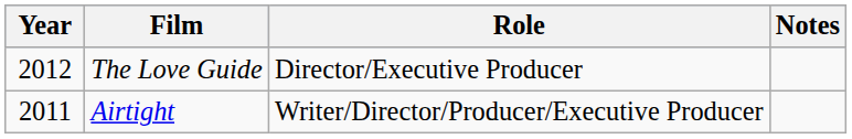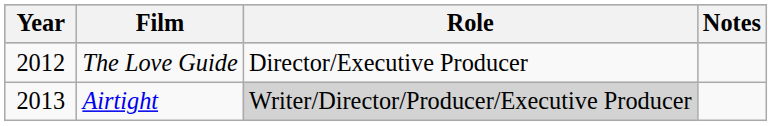Airtight | Year: 2011 -> 2013
Airtight | Role: no background -> lightgrey background
